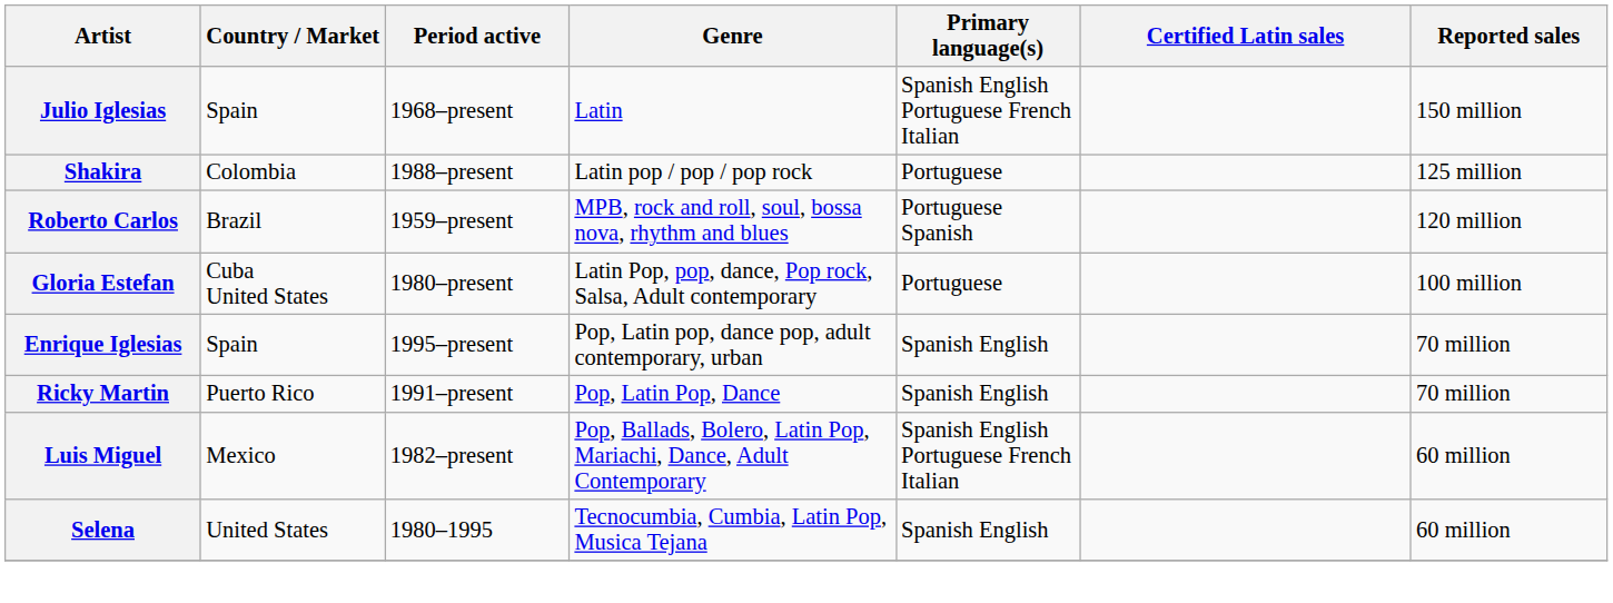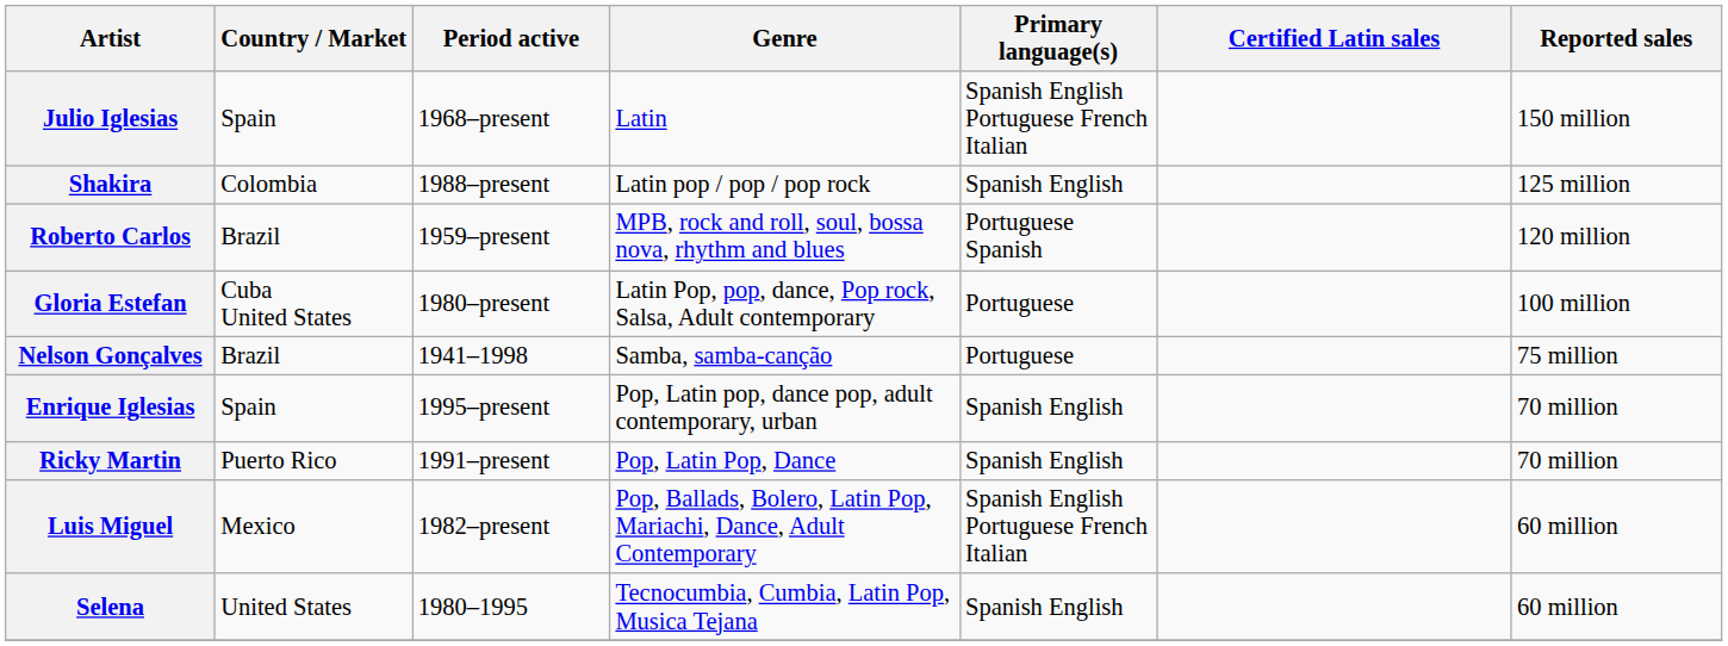Shakira | Primary language(s): Portuguese -> Spanish English
+ row: Nelson Gonçalves | Brazil | 1941–1998 | Samba, samba-canção | Portuguese | 75 million
